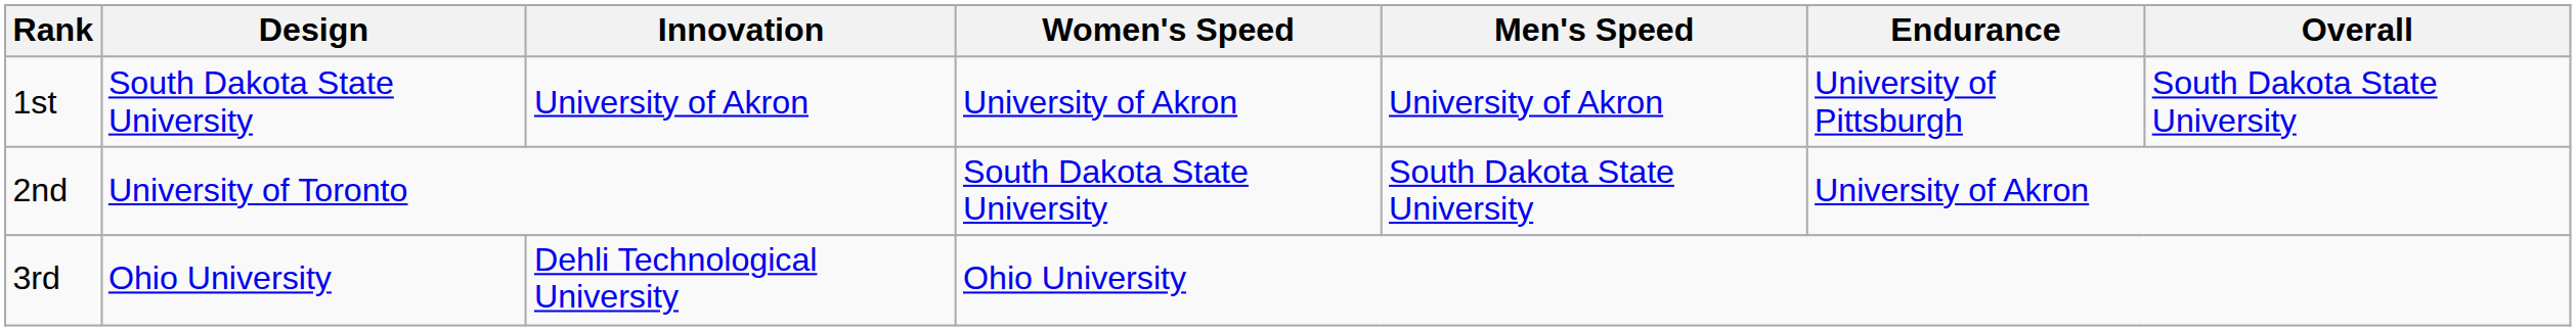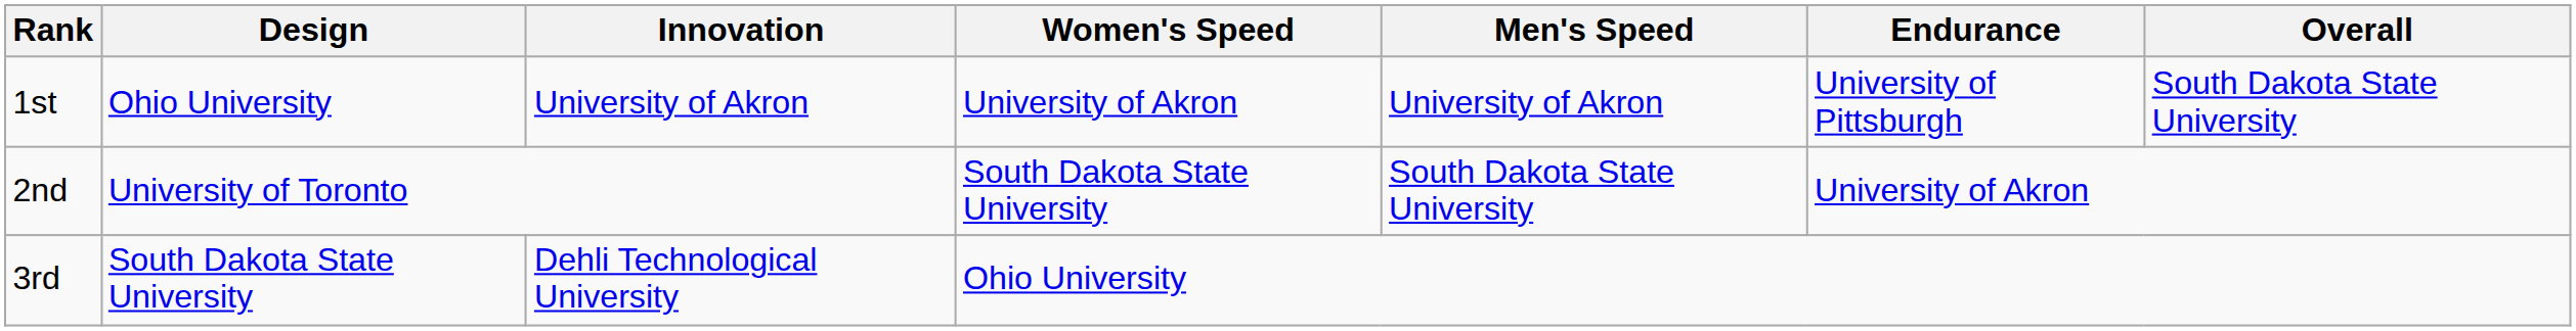1st | Design: South Dakota State University -> Ohio University
3rd | Design: Ohio University -> South Dakota State University
